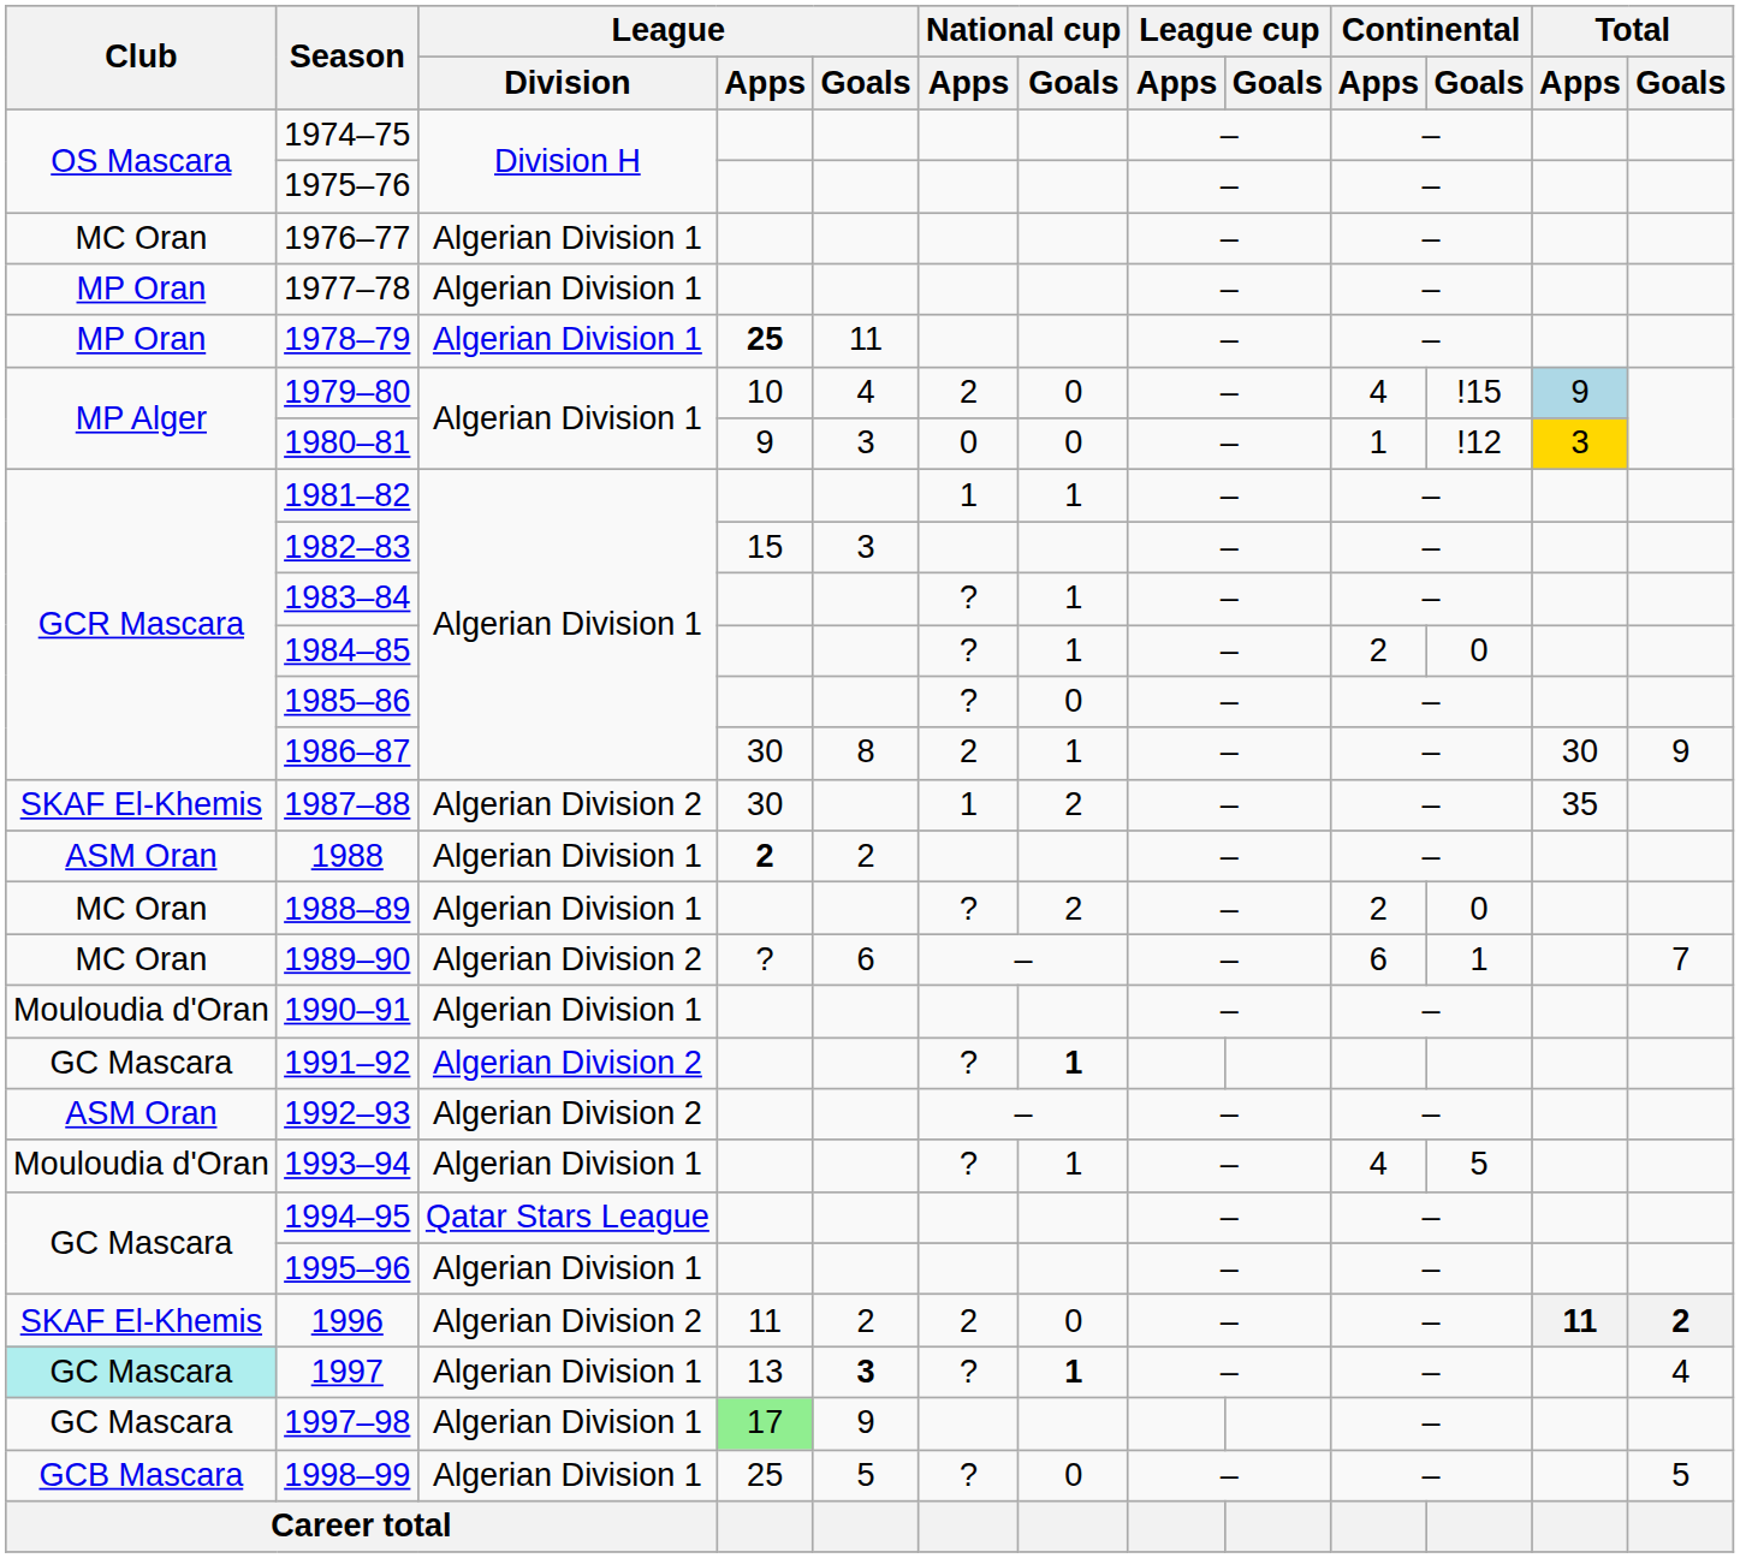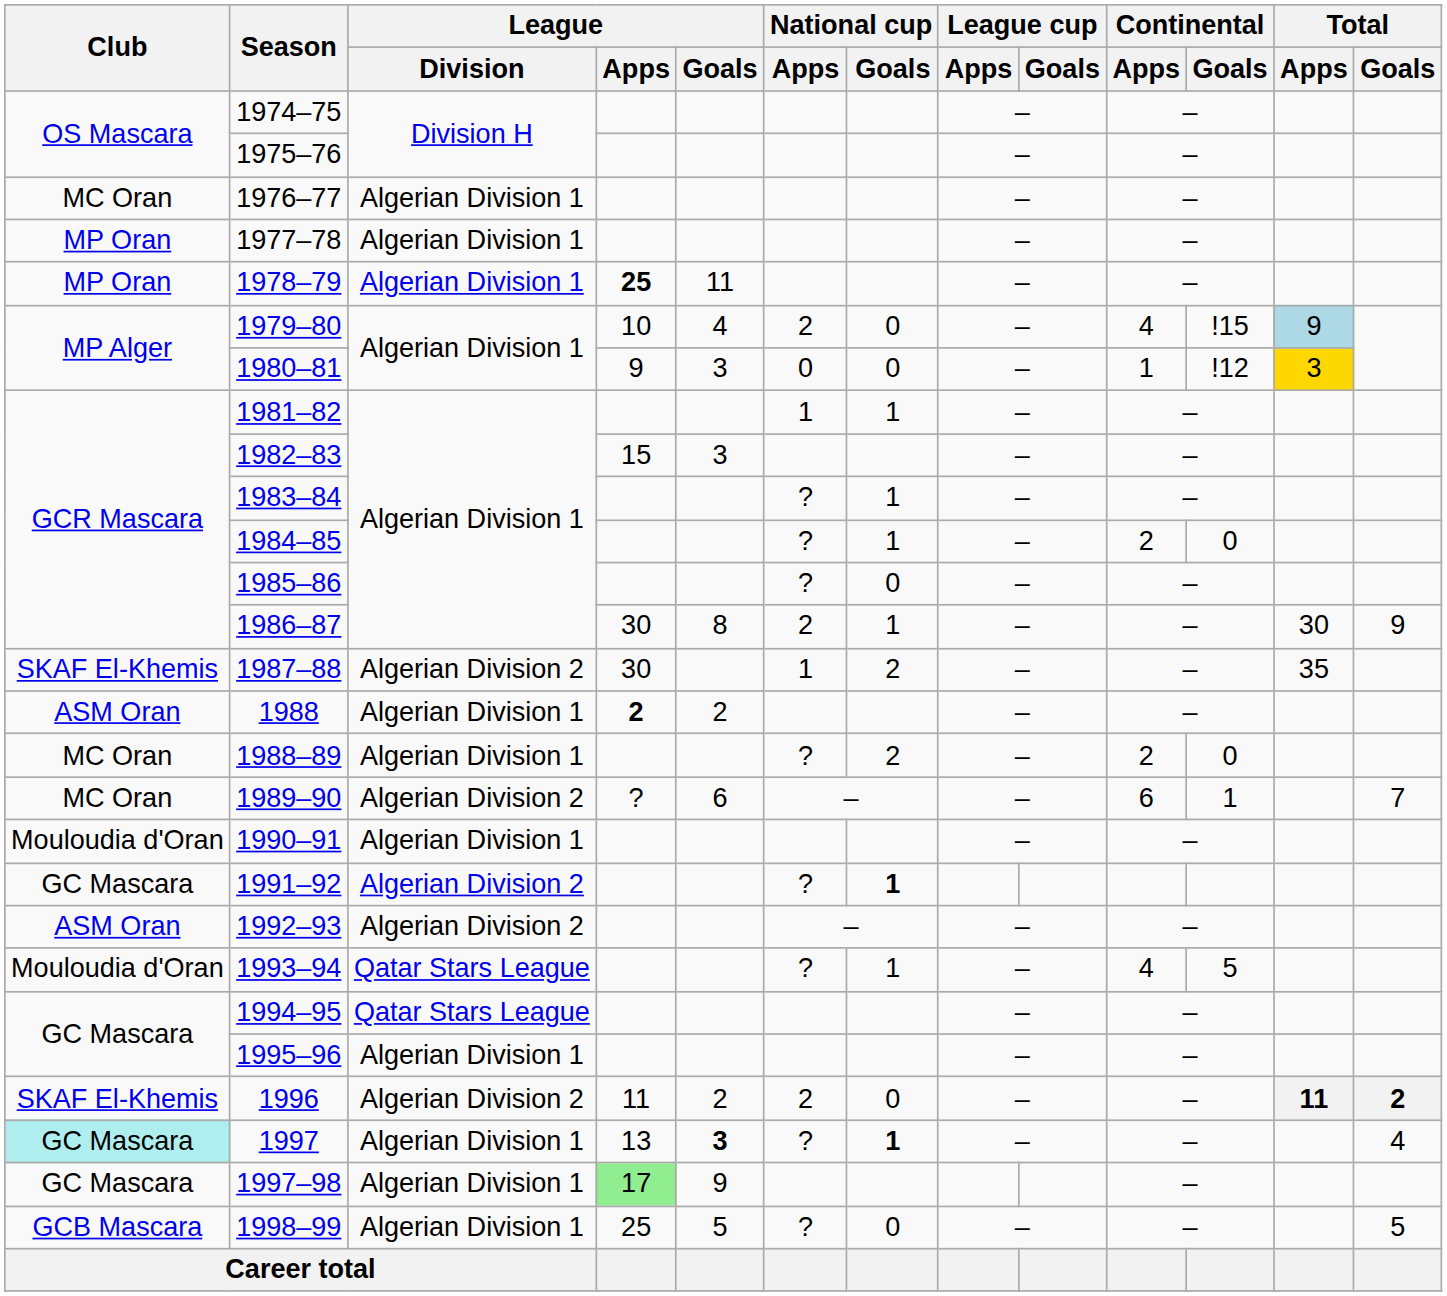1993–94 | League / Division: Algerian Division 1 -> Qatar Stars League
